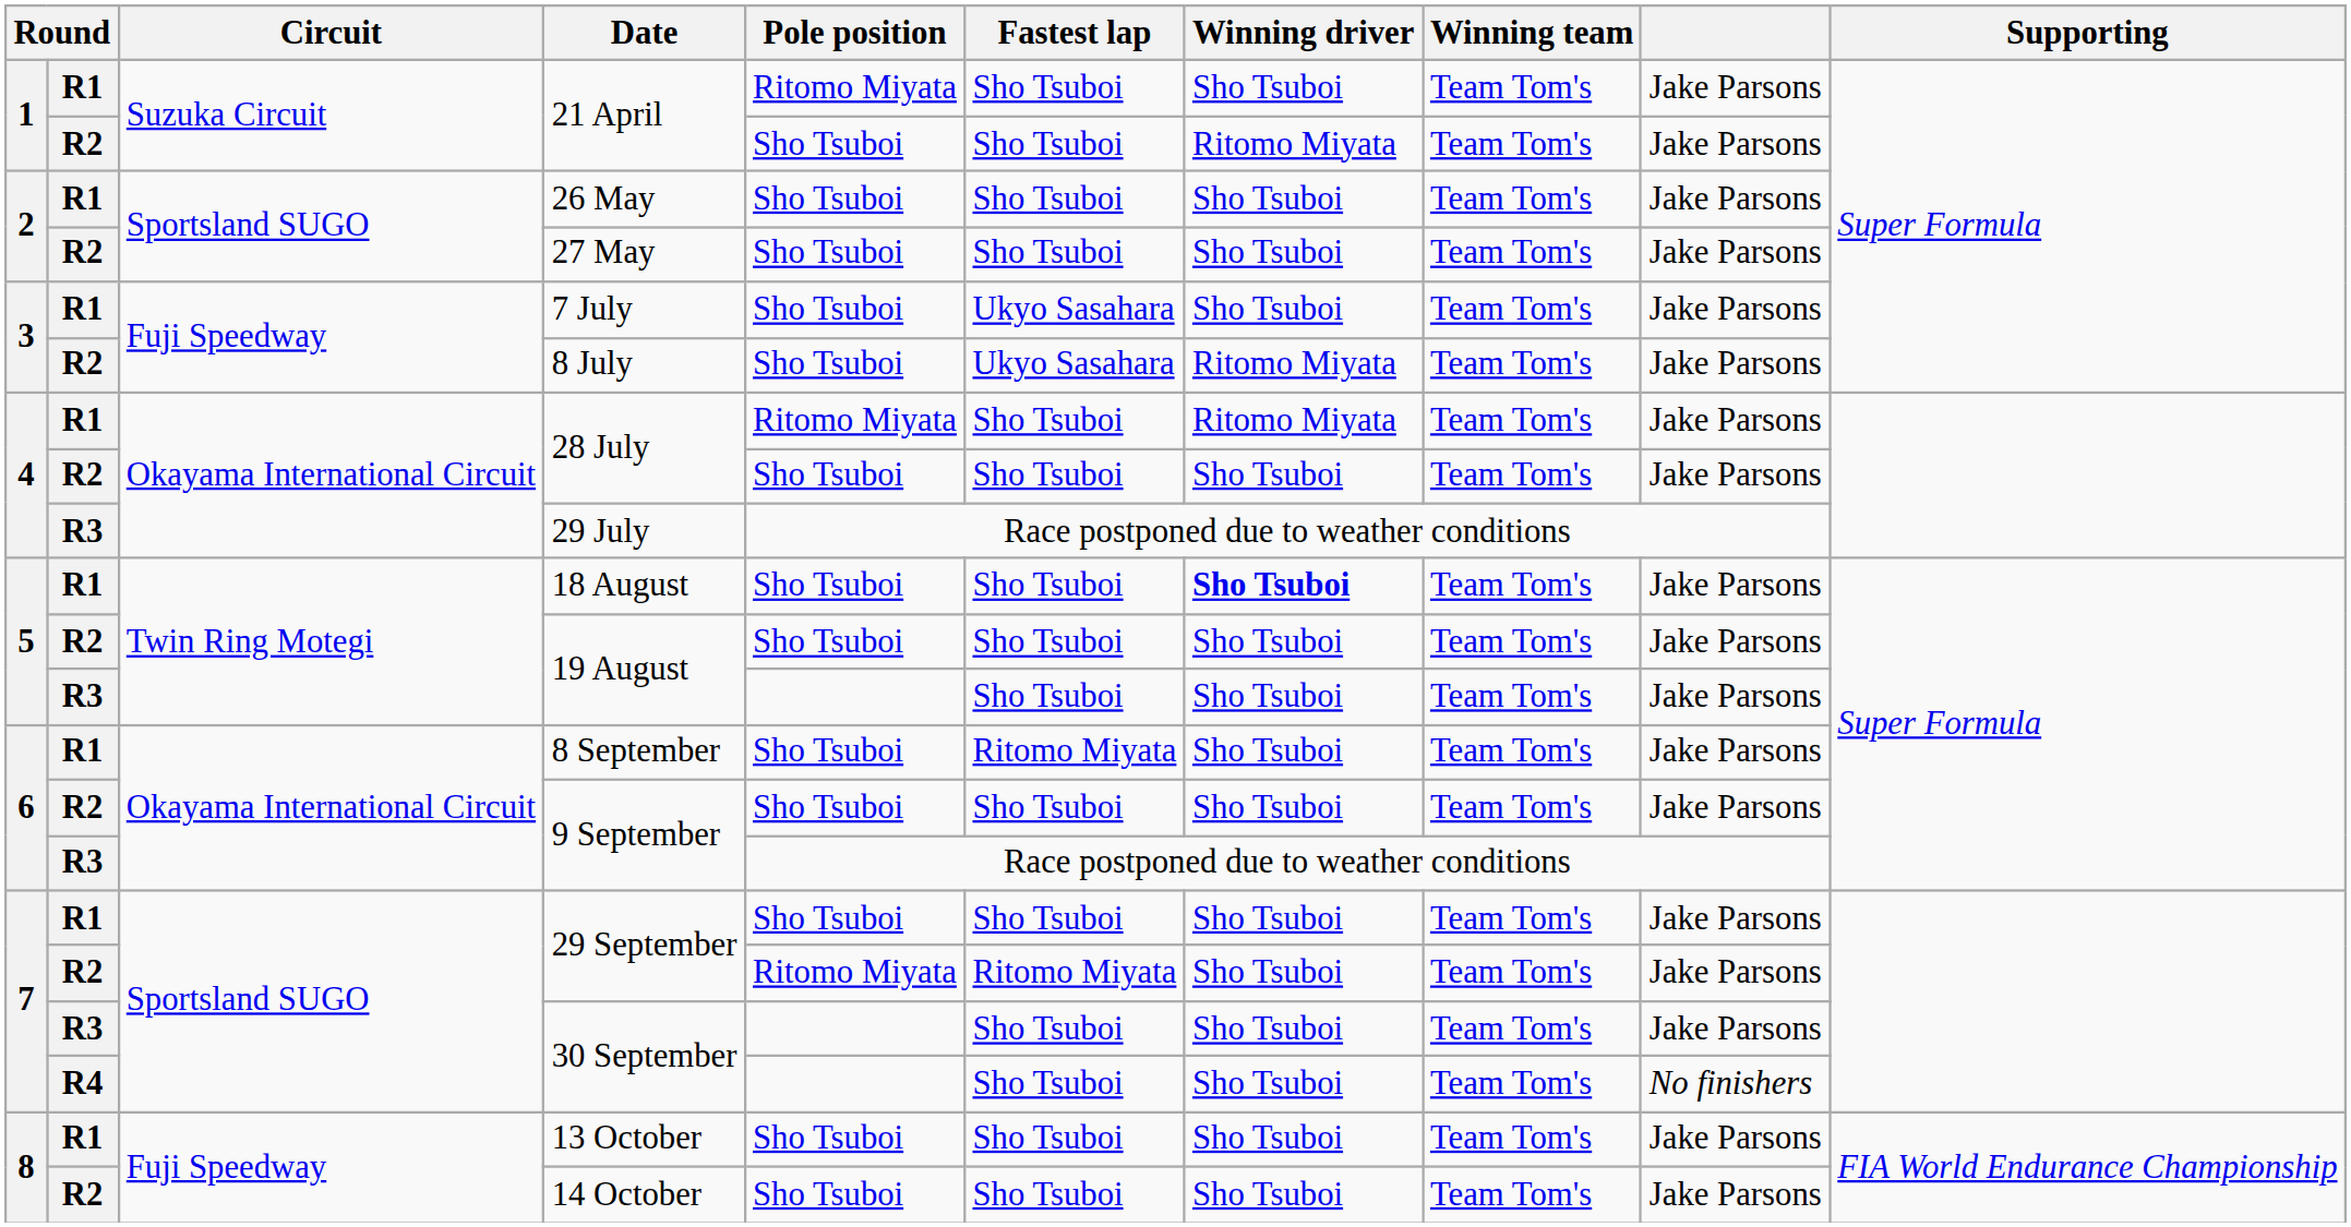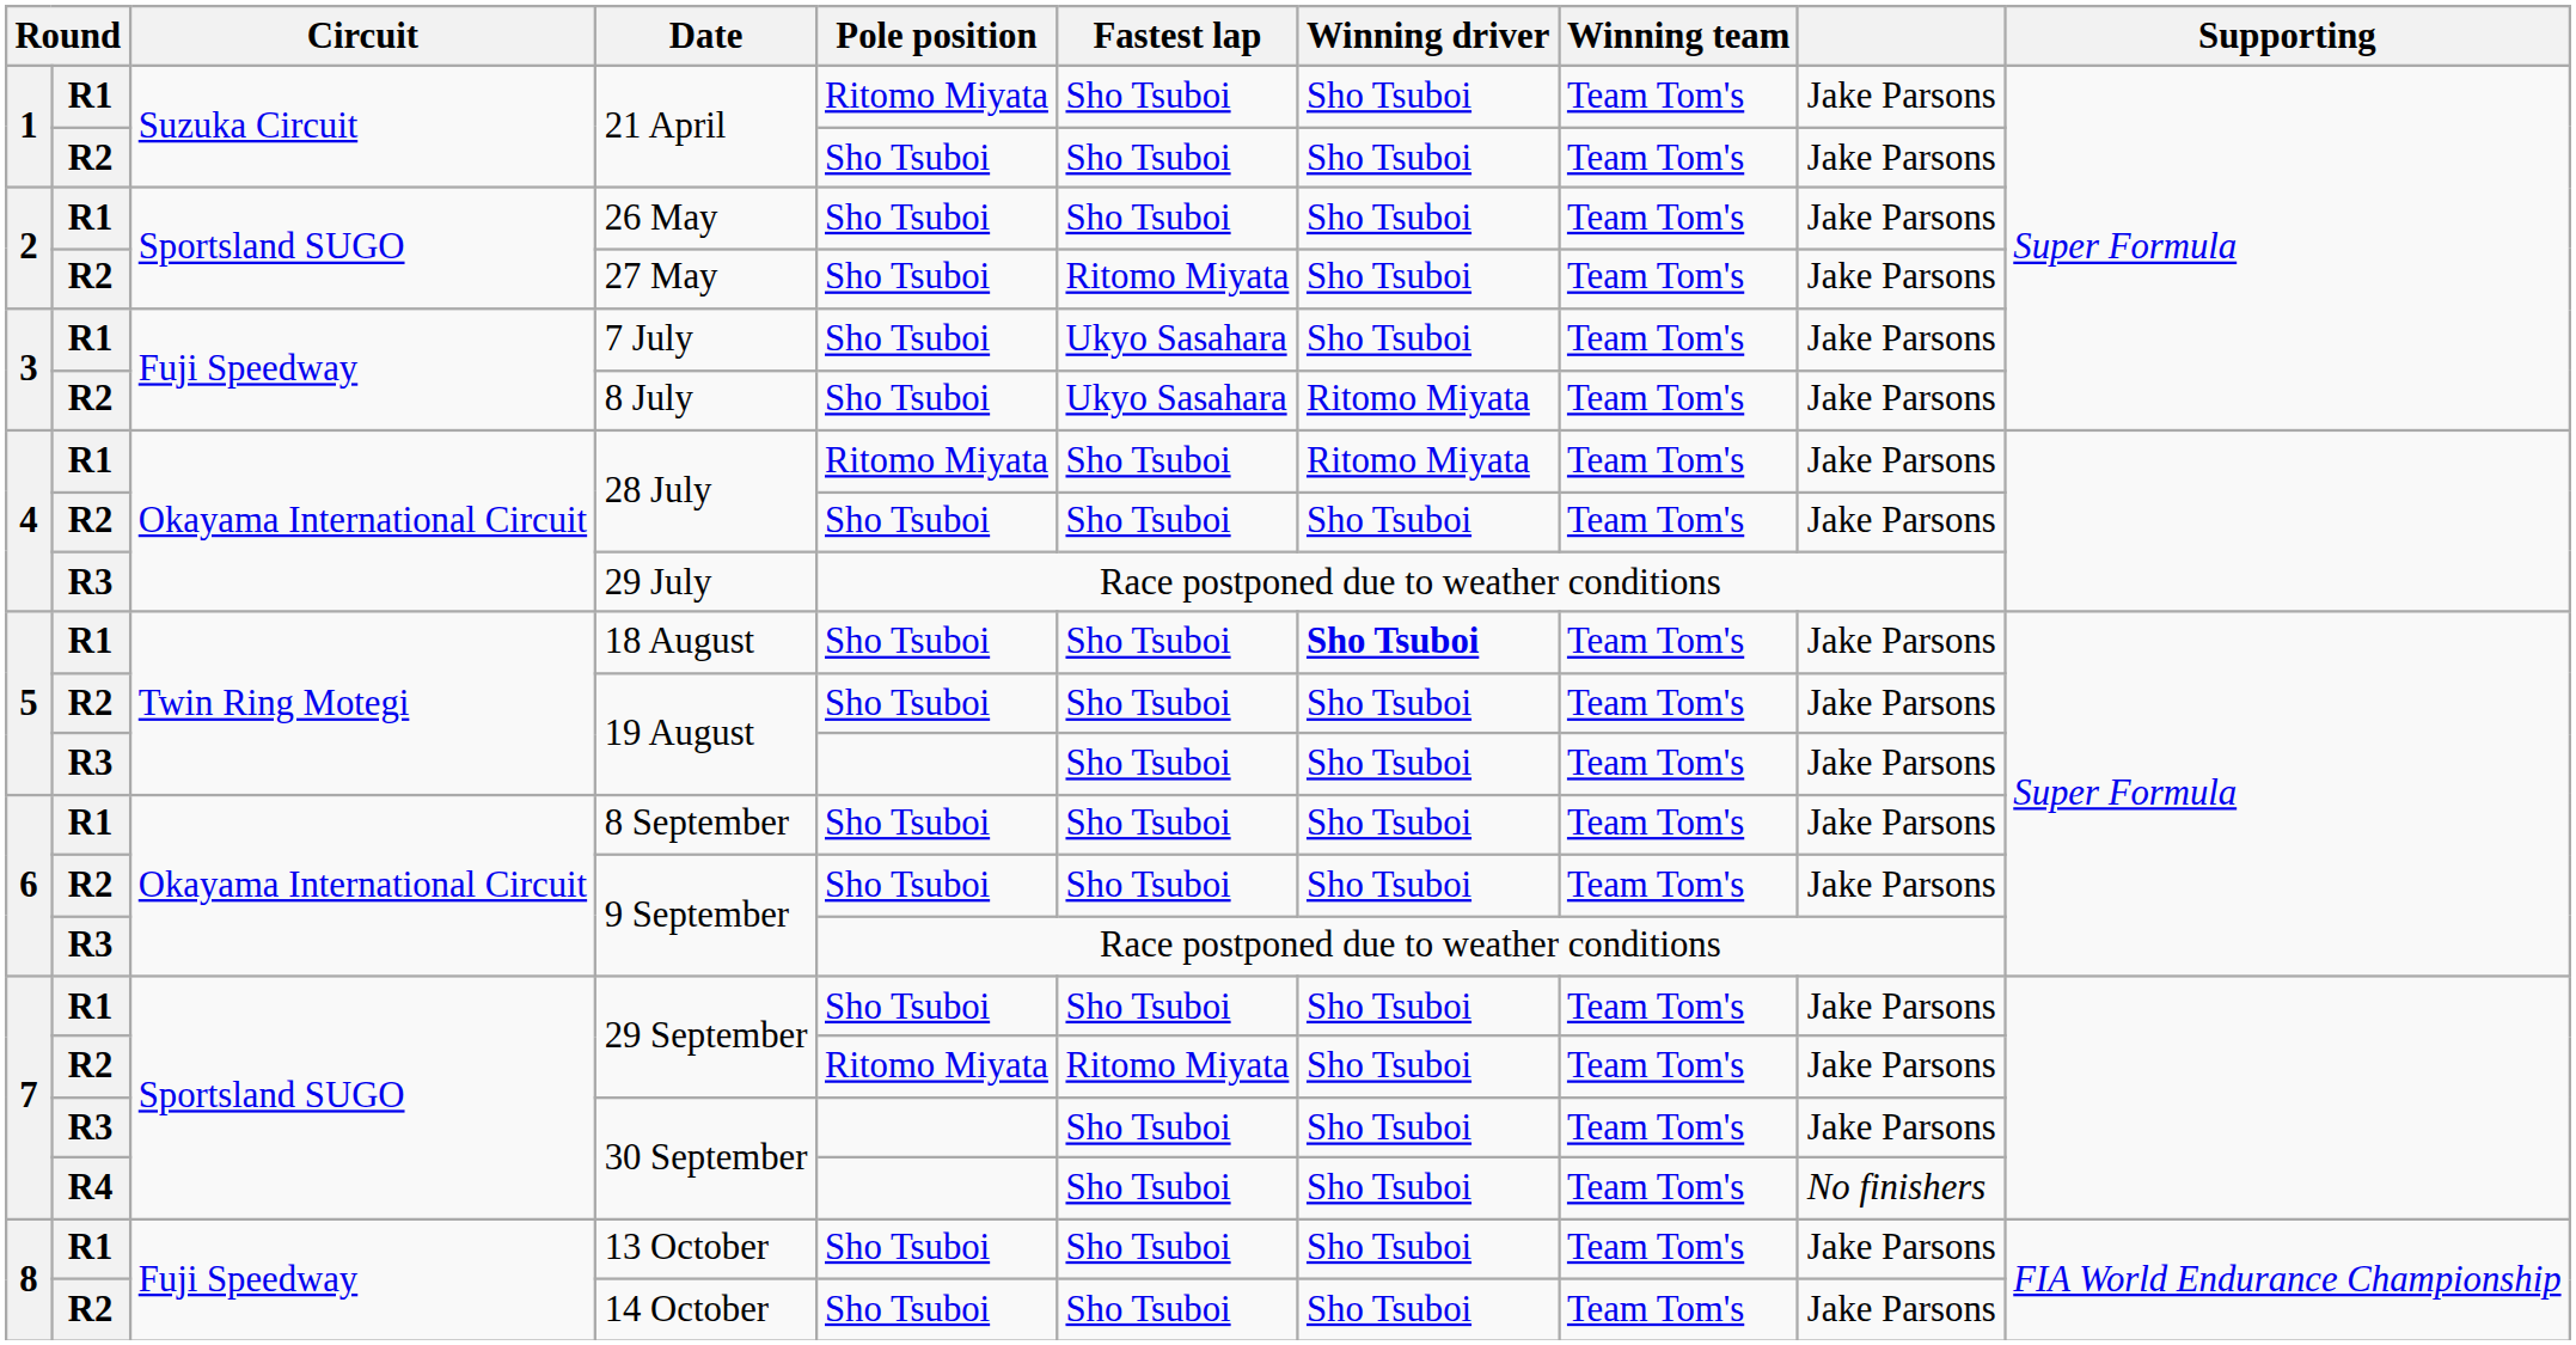R2 / 21 April | Winning driver: Ritomo Miyata -> Sho Tsuboi
27 May | Fastest lap: Sho Tsuboi -> Ritomo Miyata
8 September | Fastest lap: Ritomo Miyata -> Sho Tsuboi
